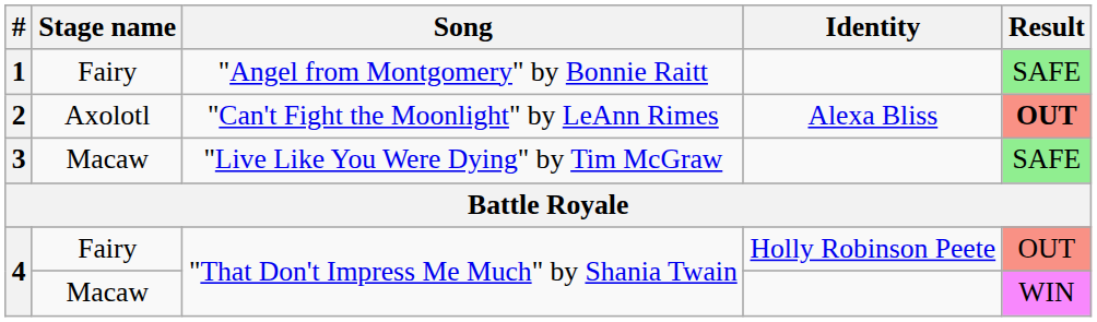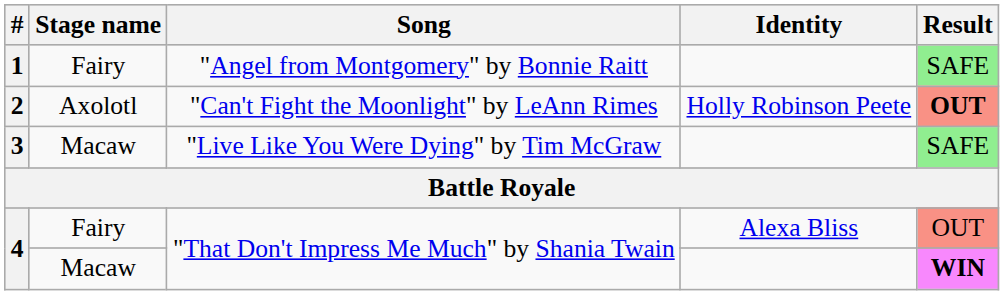2 | Identity: Alexa Bliss -> Holly Robinson Peete
4 / Fairy | Identity: Holly Robinson Peete -> Alexa Bliss
4 / Macaw | Result: normal -> bold
